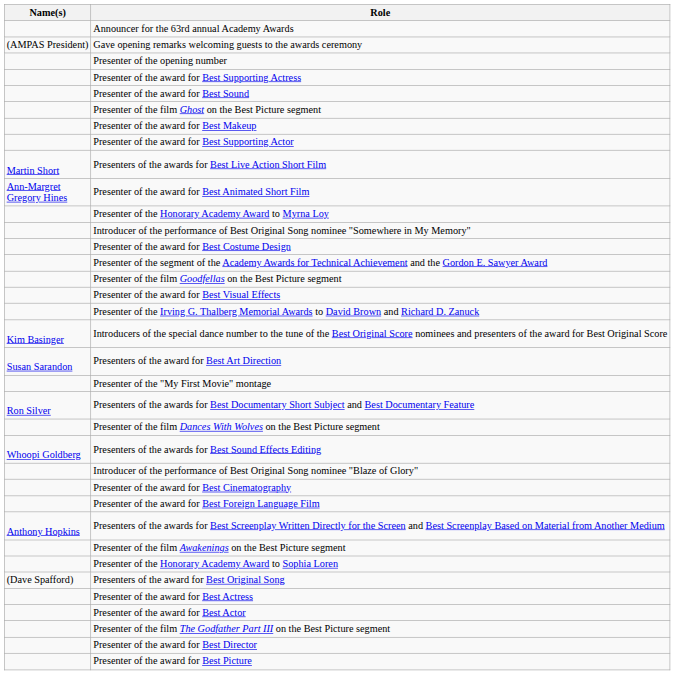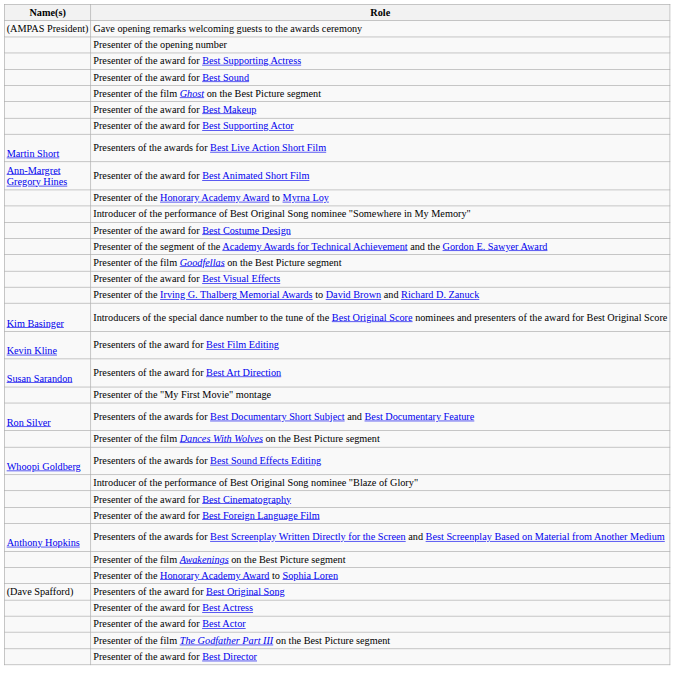- row: Announcer for the 63rd annual Academy Awards
+ row: Kevin Kline | Presenters of the award for Best Film Editing
- row: Presenter of the award for Best Picture
